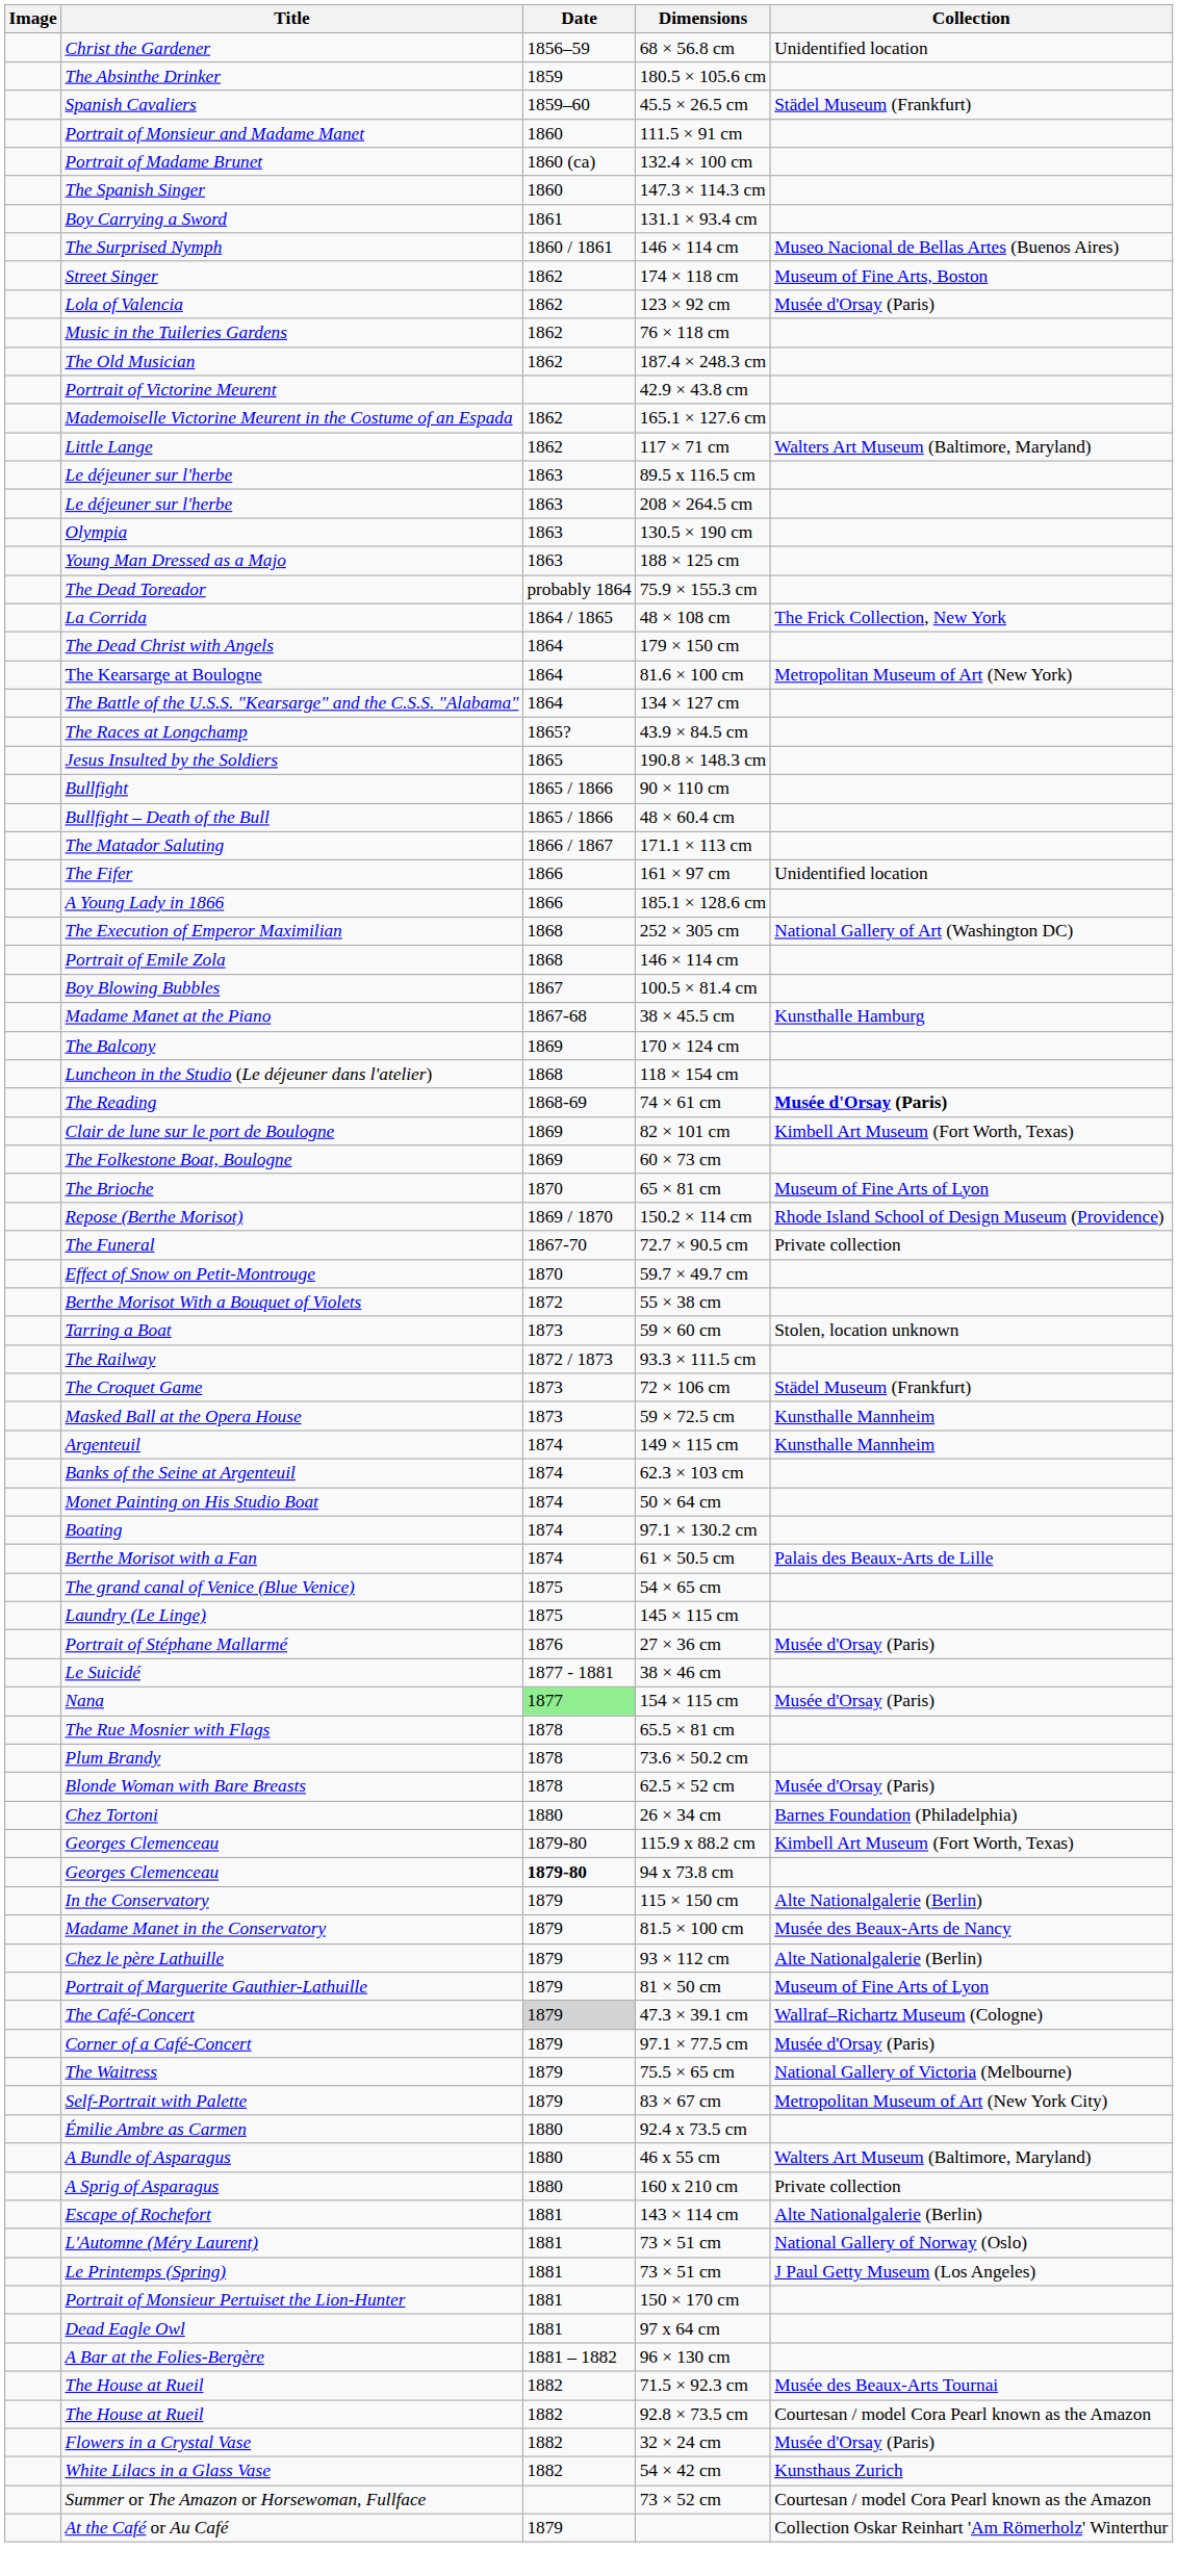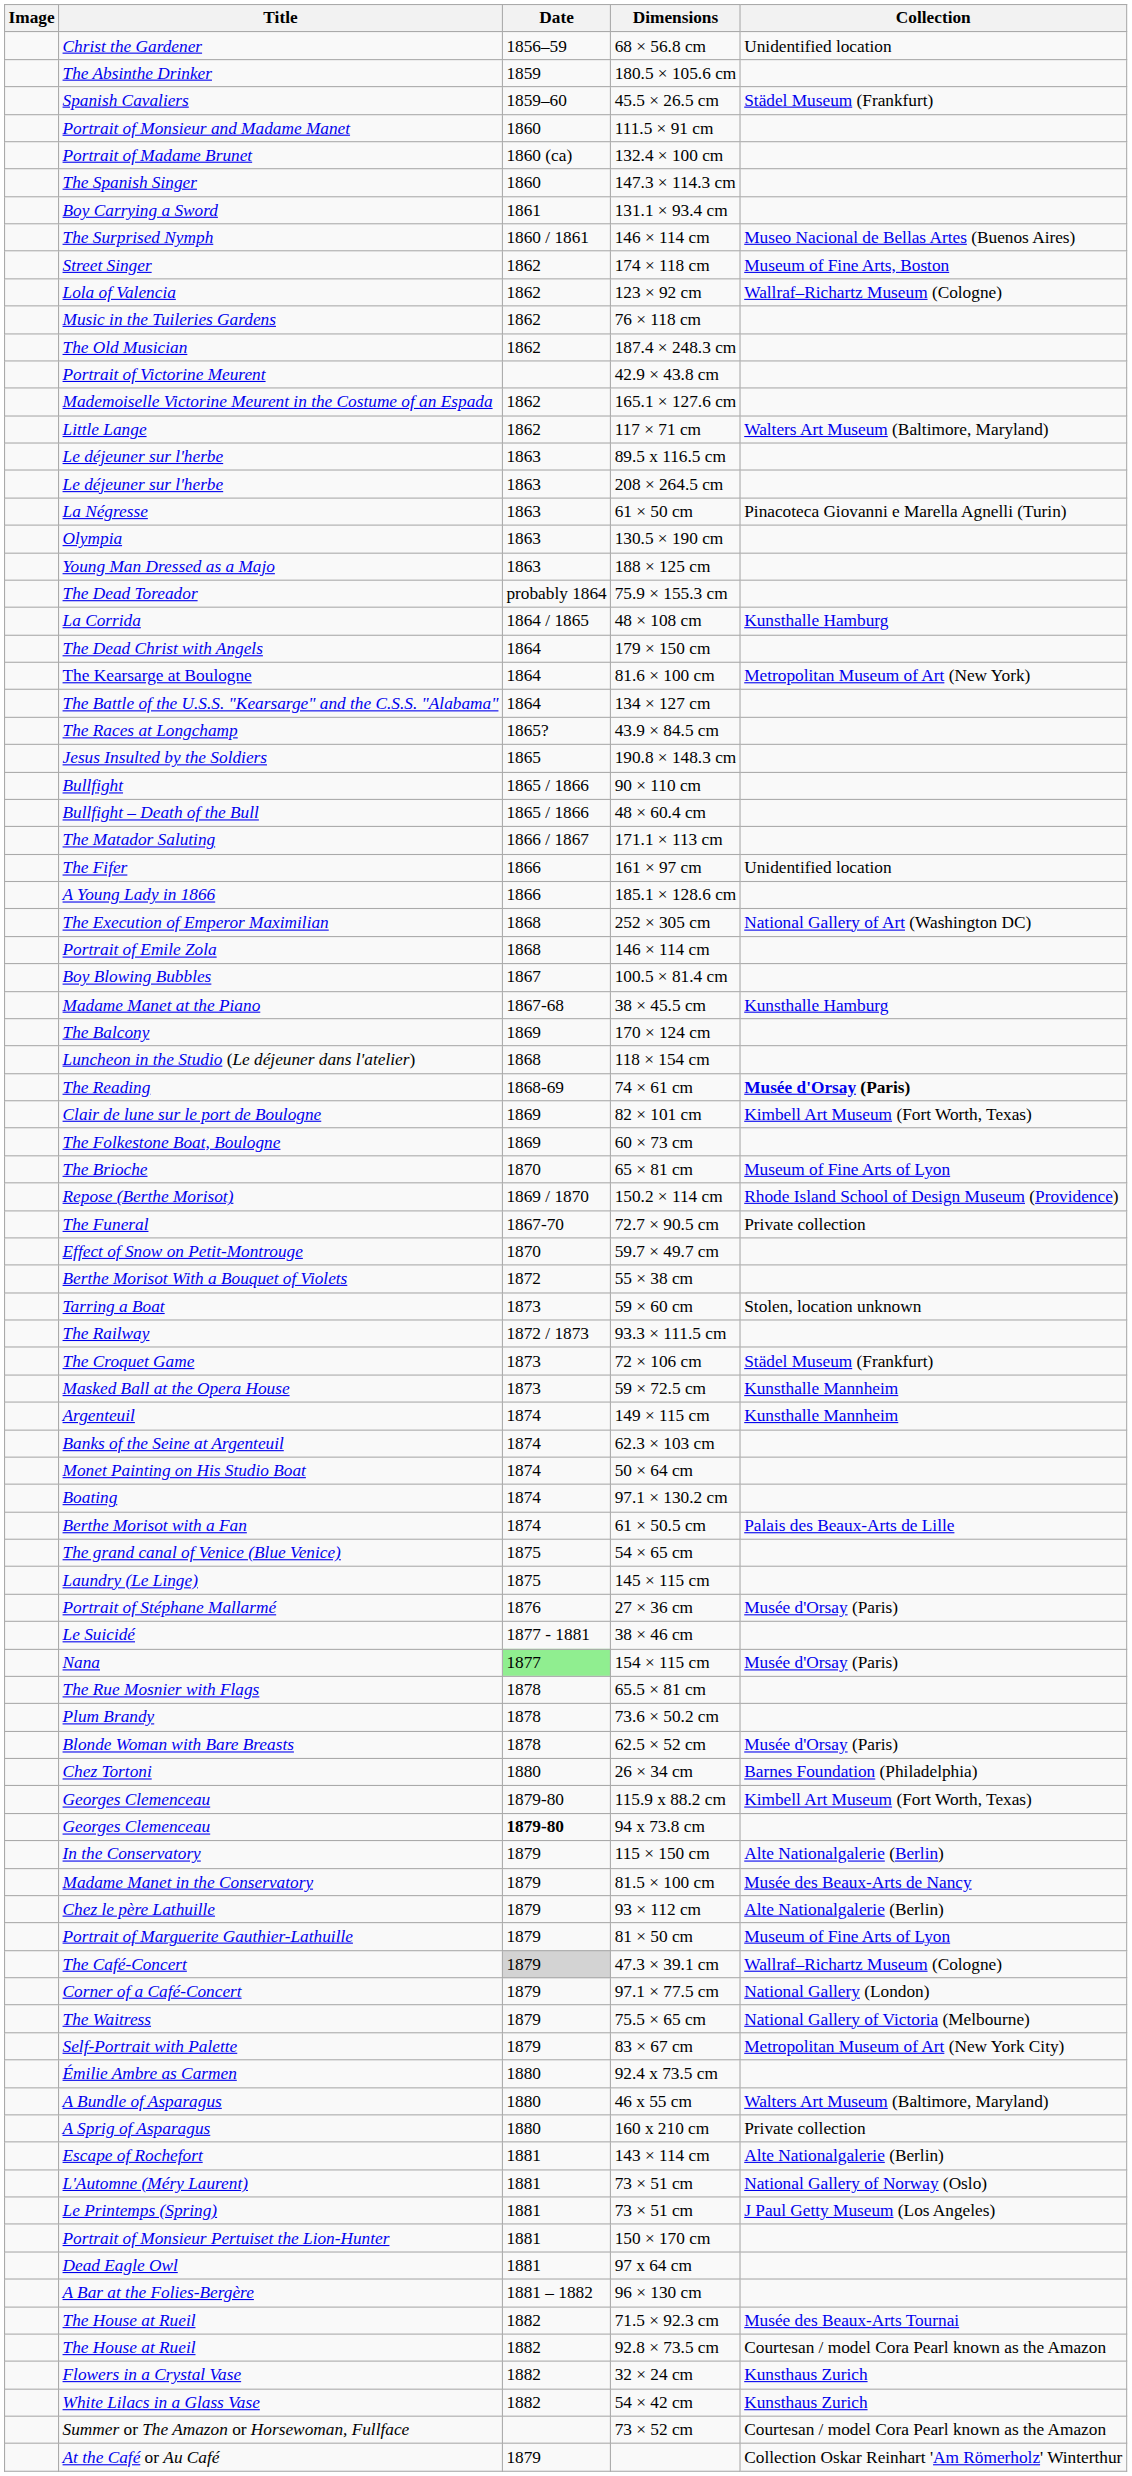123 × 92 cm | Collection: Musée d'Orsay (Paris) -> Wallraf–Richartz Museum (Cologne)
+ row: La Négresse | 1863 | 61 × 50 cm | Pinacoteca Giovanni e Marella Agnelli (Turin)
48 × 108 cm | Collection: The Frick Collection, New York -> Kunsthalle Hamburg
97.1 × 77.5 cm | Collection: Musée d'Orsay (Paris) -> National Gallery (London)
32 × 24 cm | Collection: Musée d'Orsay (Paris) -> Kunsthaus Zurich
